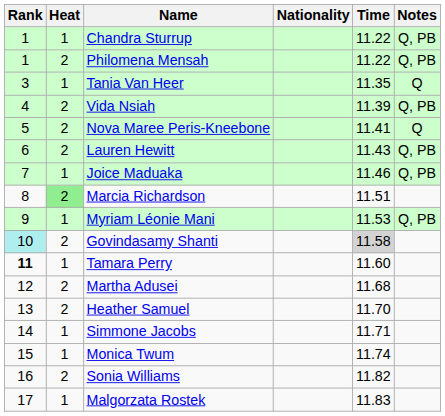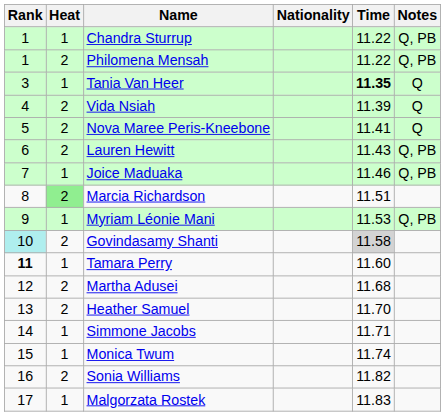Tania Van Heer | Time: normal -> bold
Vida Nsiah | Notes: Q, PB -> Q
